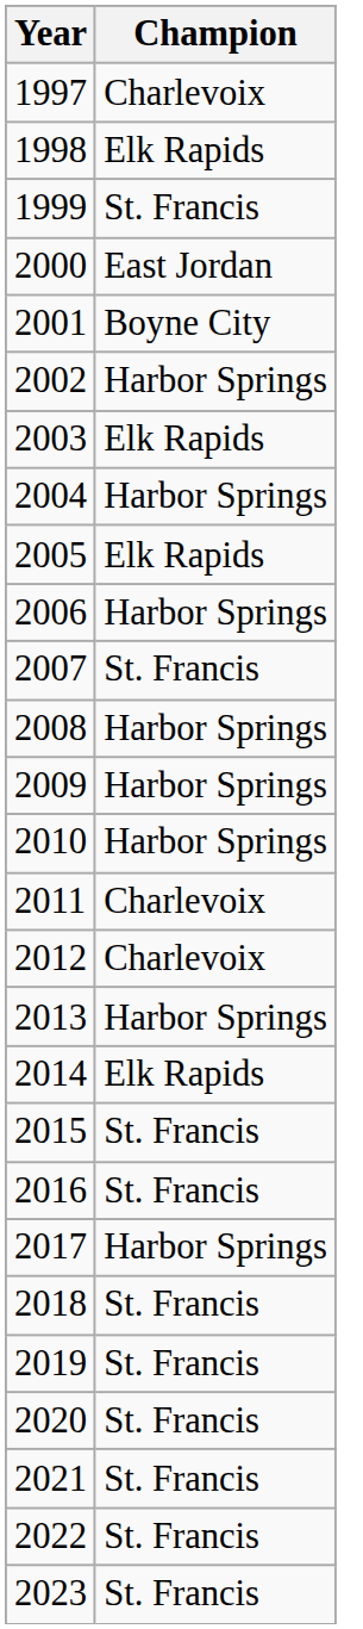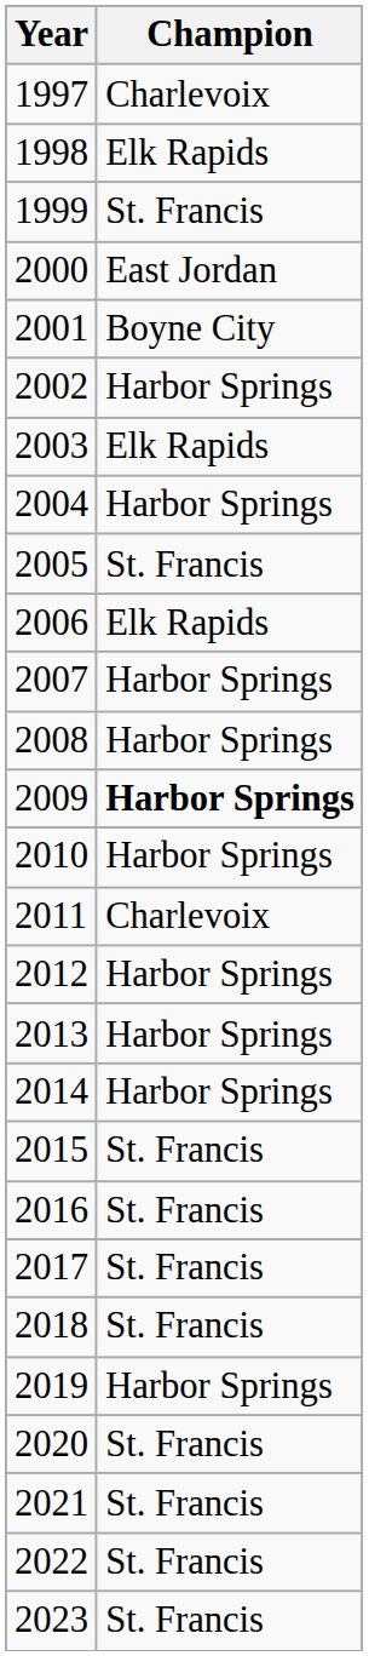2005 | Champion: Elk Rapids -> St. Francis
2006 | Champion: Harbor Springs -> Elk Rapids
2007 | Champion: St. Francis -> Harbor Springs
2009 | Champion: normal -> bold
2012 | Champion: Charlevoix -> Harbor Springs
2014 | Champion: Elk Rapids -> Harbor Springs
2017 | Champion: Harbor Springs -> St. Francis
2019 | Champion: St. Francis -> Harbor Springs
